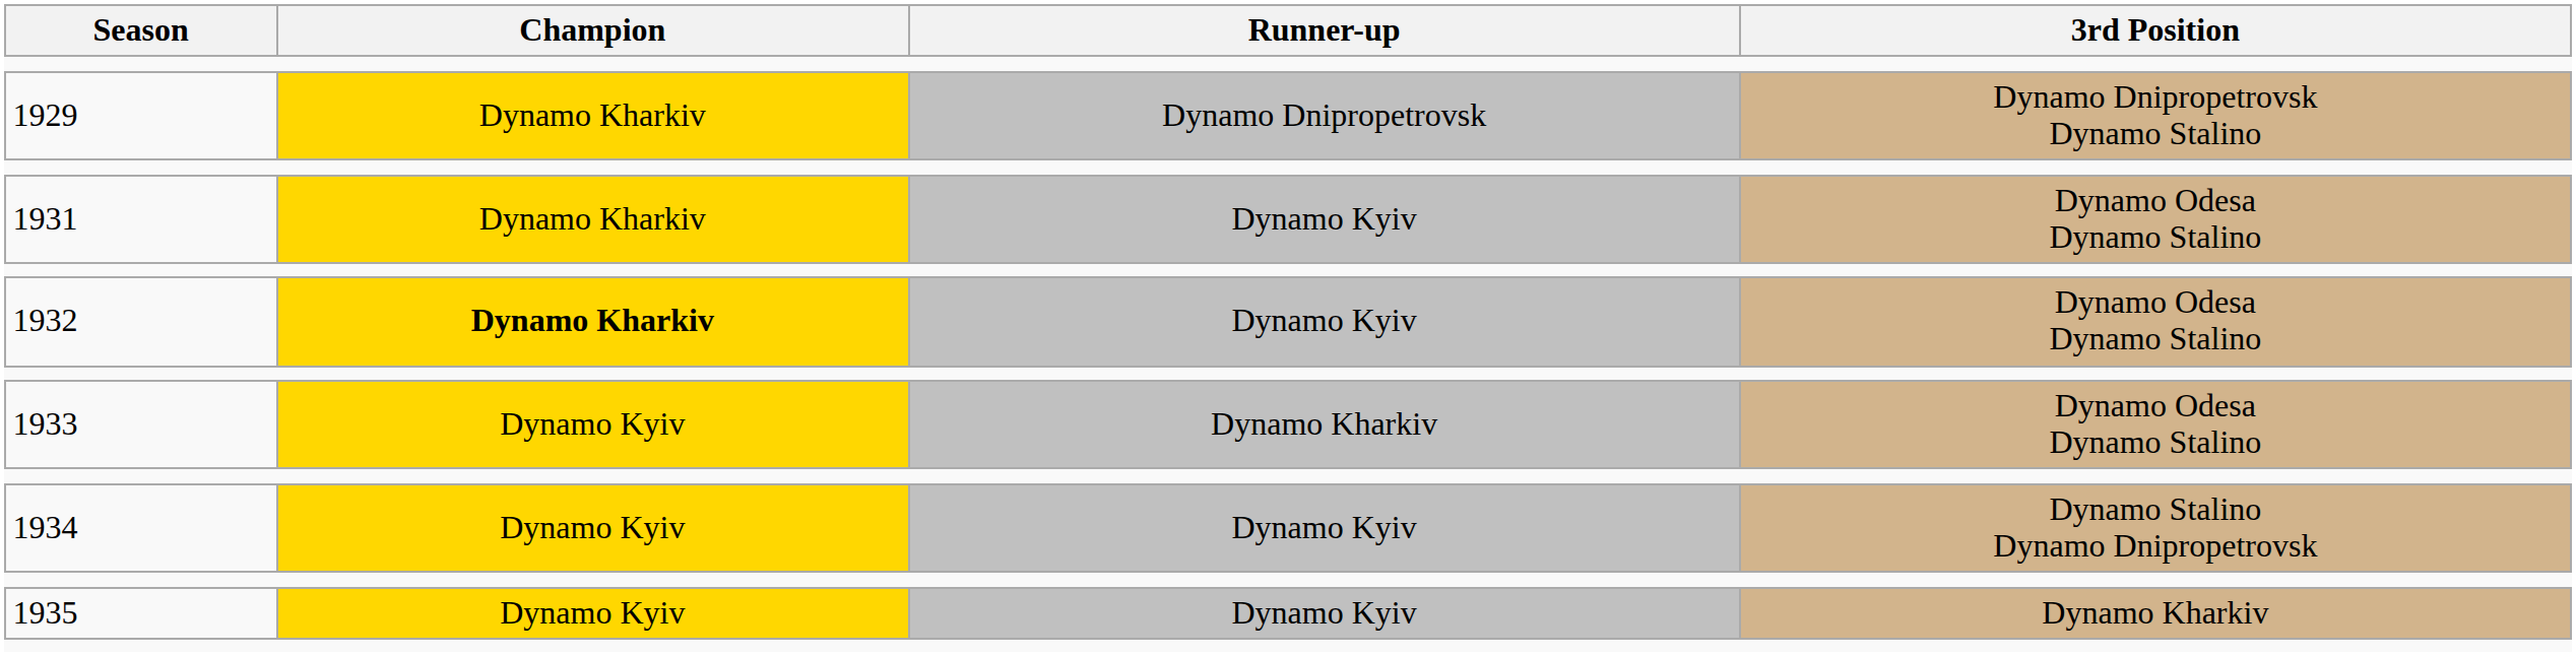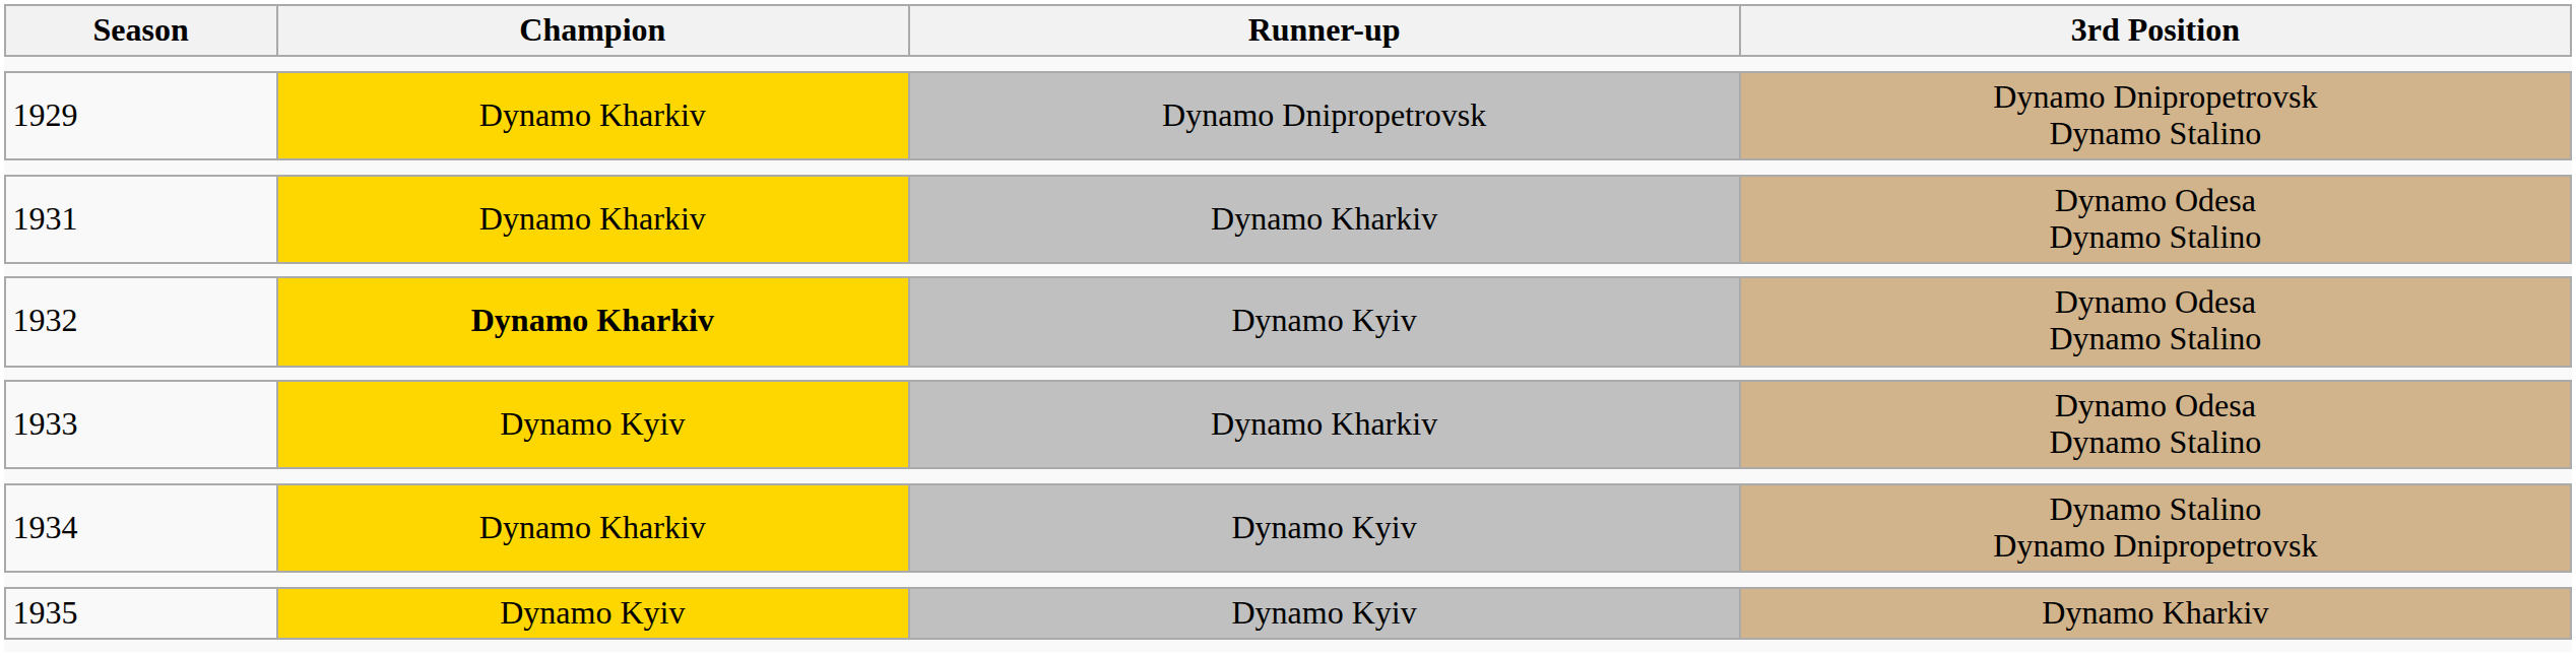1931 | Runner-up: Dynamo Kyiv -> Dynamo Kharkiv
1934 | Champion: Dynamo Kyiv -> Dynamo Kharkiv
